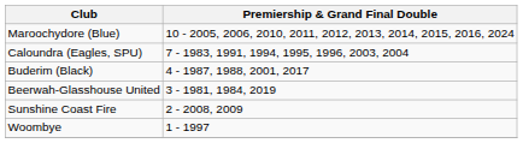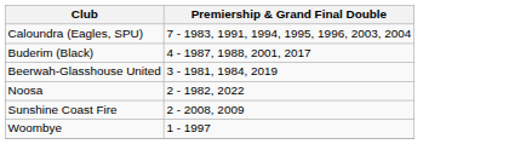- row: Maroochydore (Blue) | 10 - 2005, 2006, 2010, 2011, 2012, 2013, 2014, 2015, 2016, 2024
+ row: Noosa | 2 - 1982, 2022
